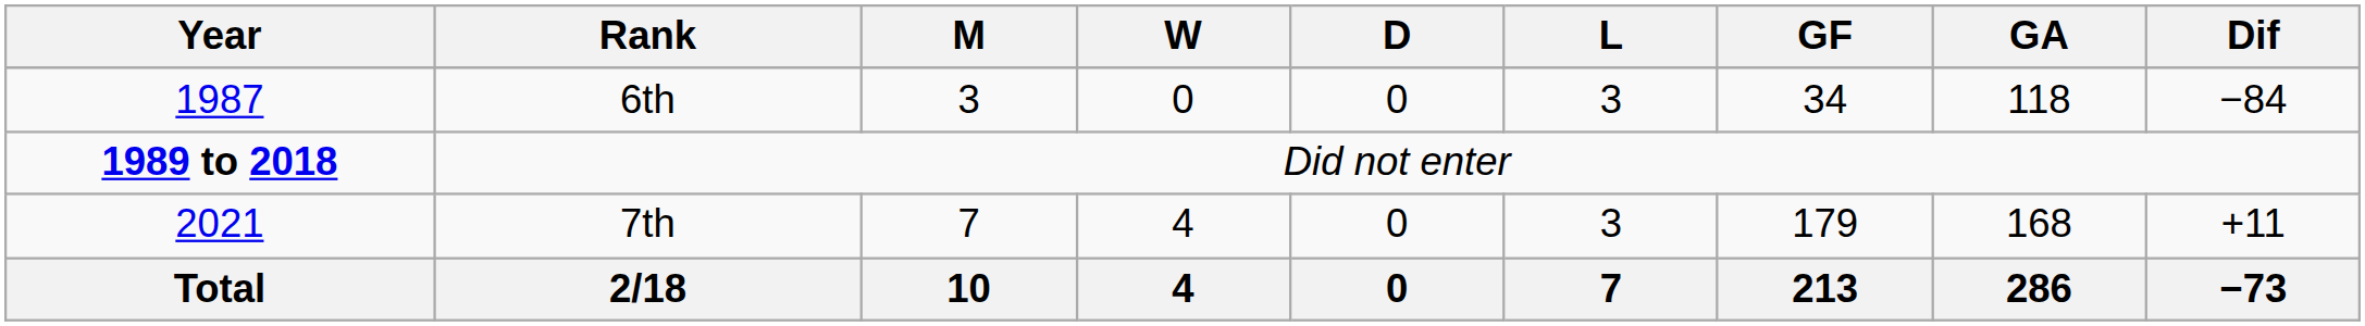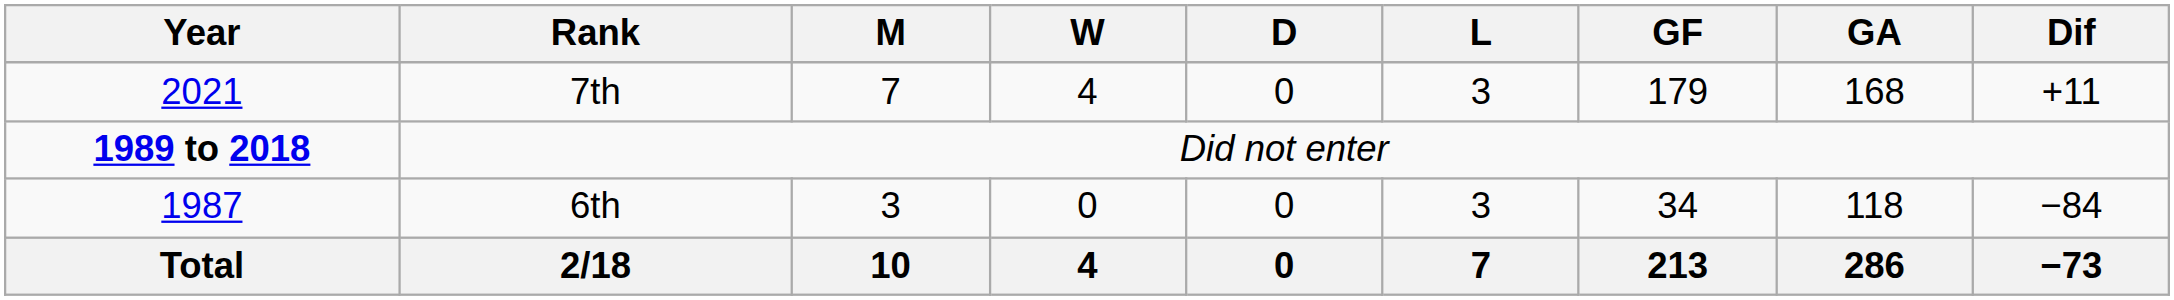rows swapped: 6th <-> 7th
